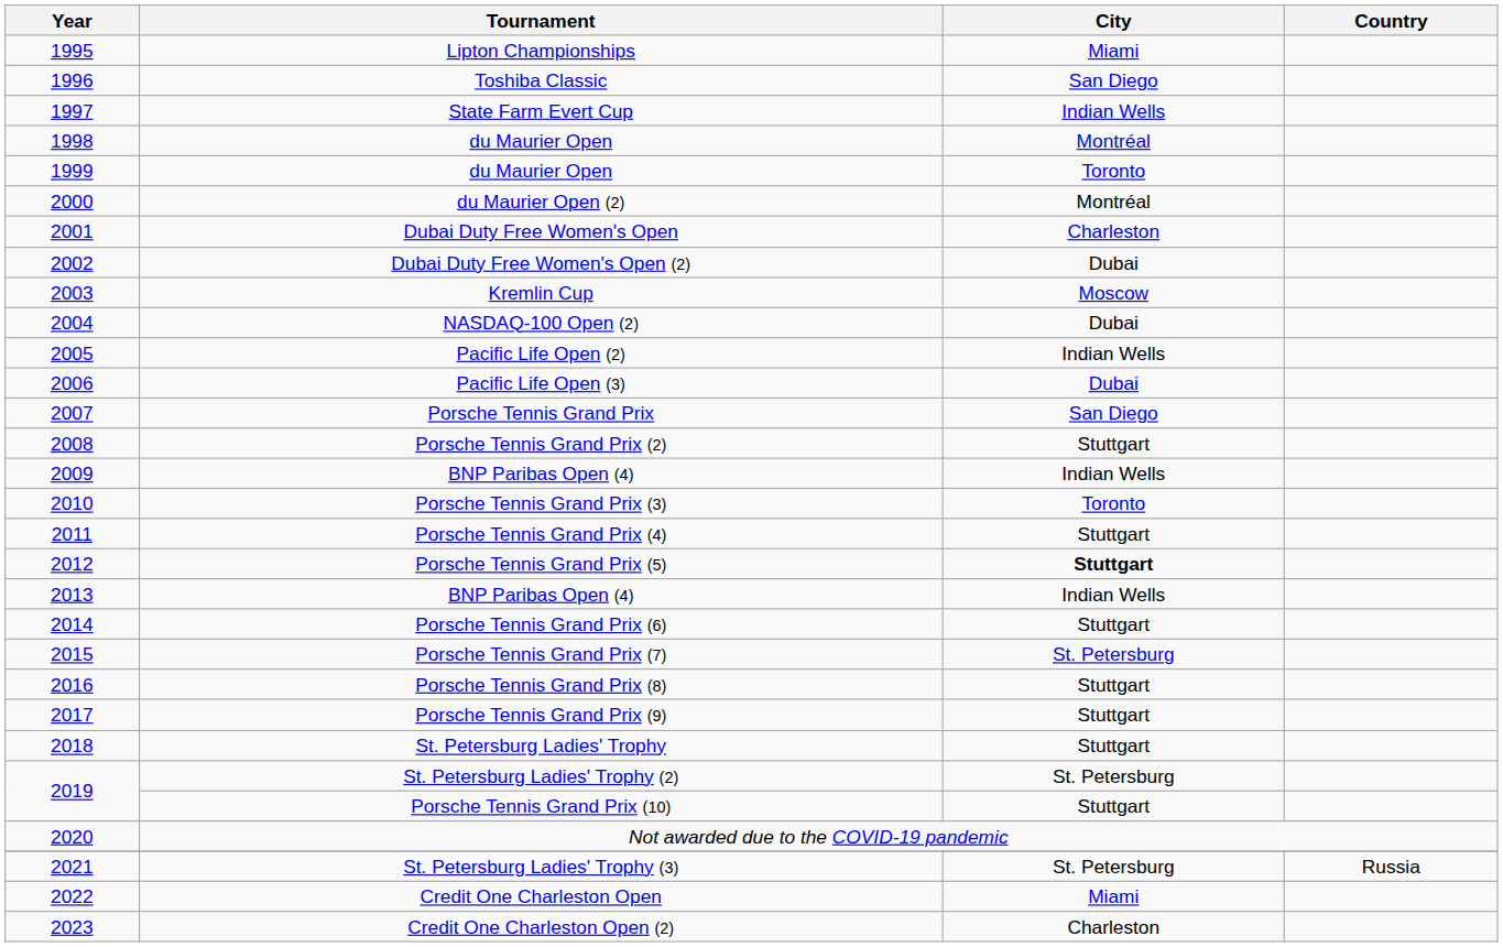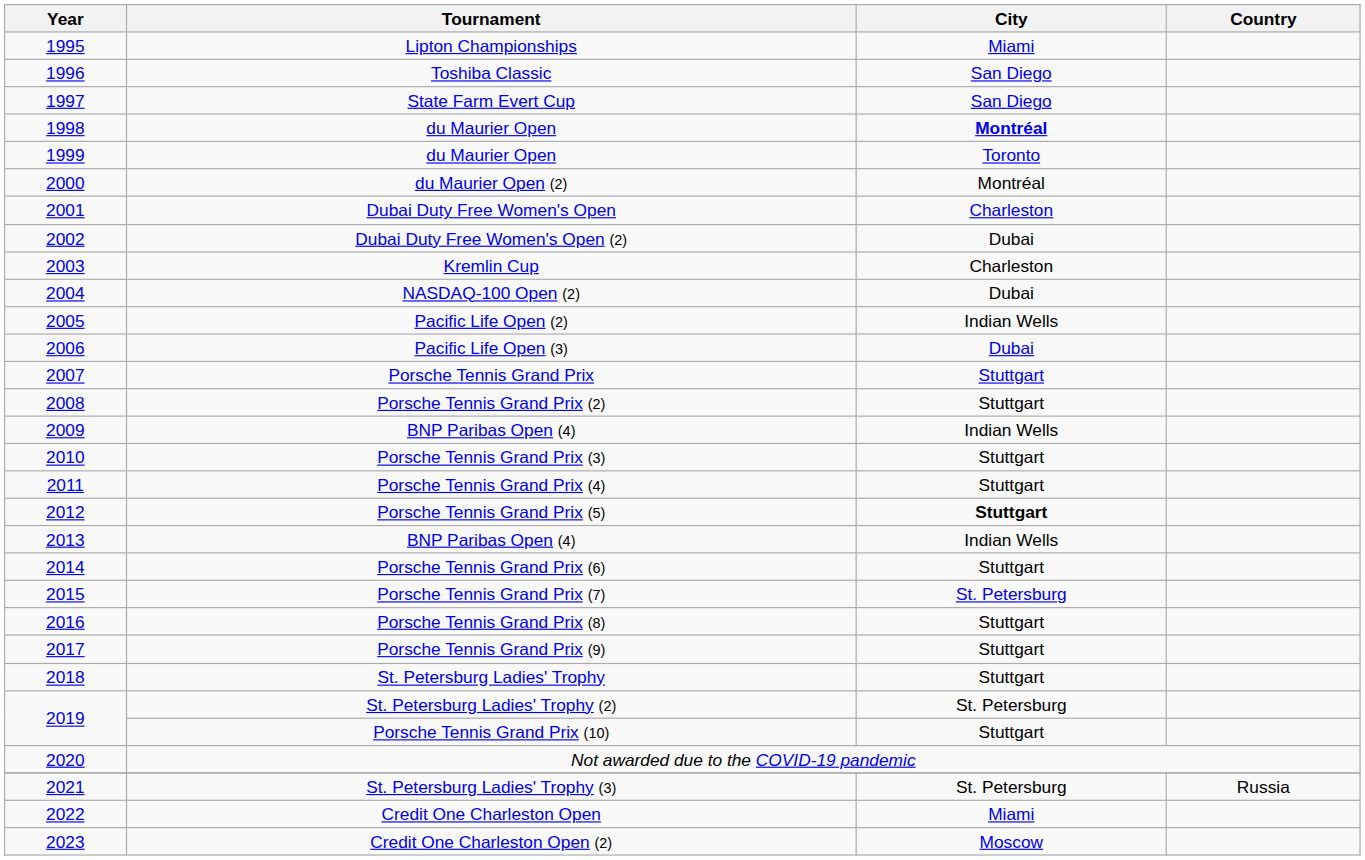State Farm Evert Cup | City: Indian Wells -> San Diego
1998 / du Maurier Open | City: normal -> bold
Kremlin Cup | City: Moscow -> Charleston
Porsche Tennis Grand Prix | City: San Diego -> Stuttgart
Porsche Tennis Grand Prix (3) | City: Toronto -> Stuttgart
Credit One Charleston Open (2) | City: Charleston -> Moscow
